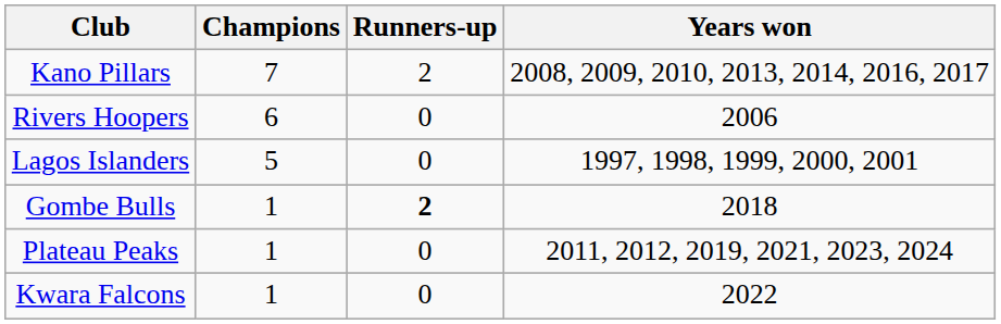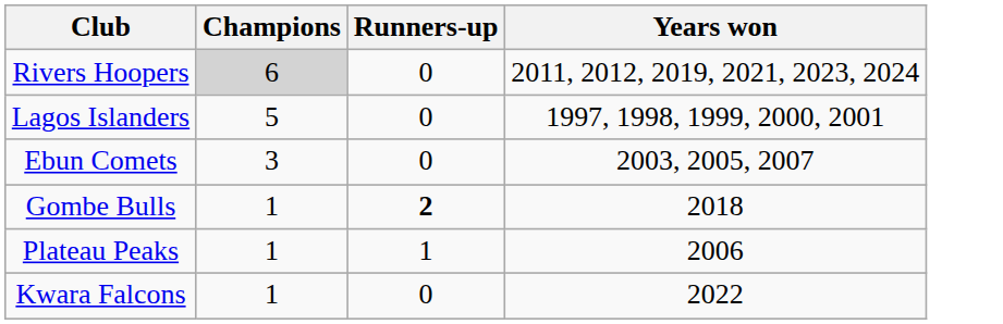- row: Kano Pillars | 7 | 2 | 2008, 2009, 2010, 2013, 2014, 2016, 2017
Rivers Hoopers | Champions: no background -> lightgrey background
Rivers Hoopers | Years won: 2006 -> 2011, 2012, 2019, 2021, 2023, 2024
+ row: Ebun Comets | 3 | 0 | 2003, 2005, 2007
Plateau Peaks | Runners-up: 0 -> 1
Plateau Peaks | Years won: 2011, 2012, 2019, 2021, 2023, 2024 -> 2006
